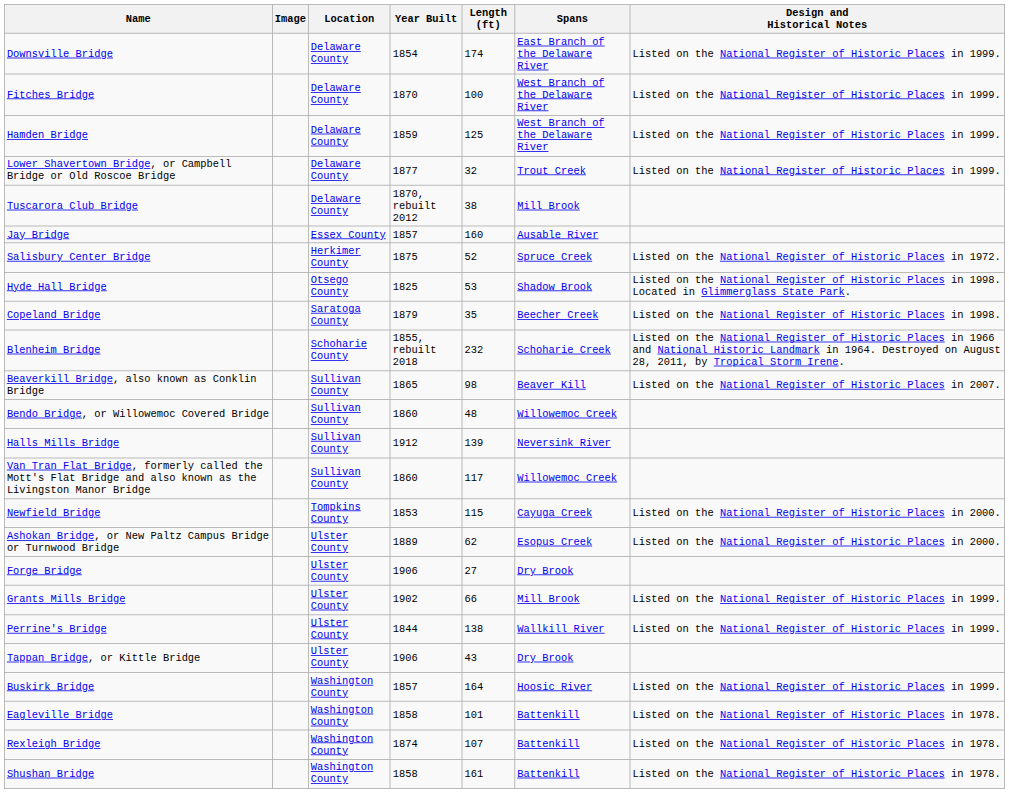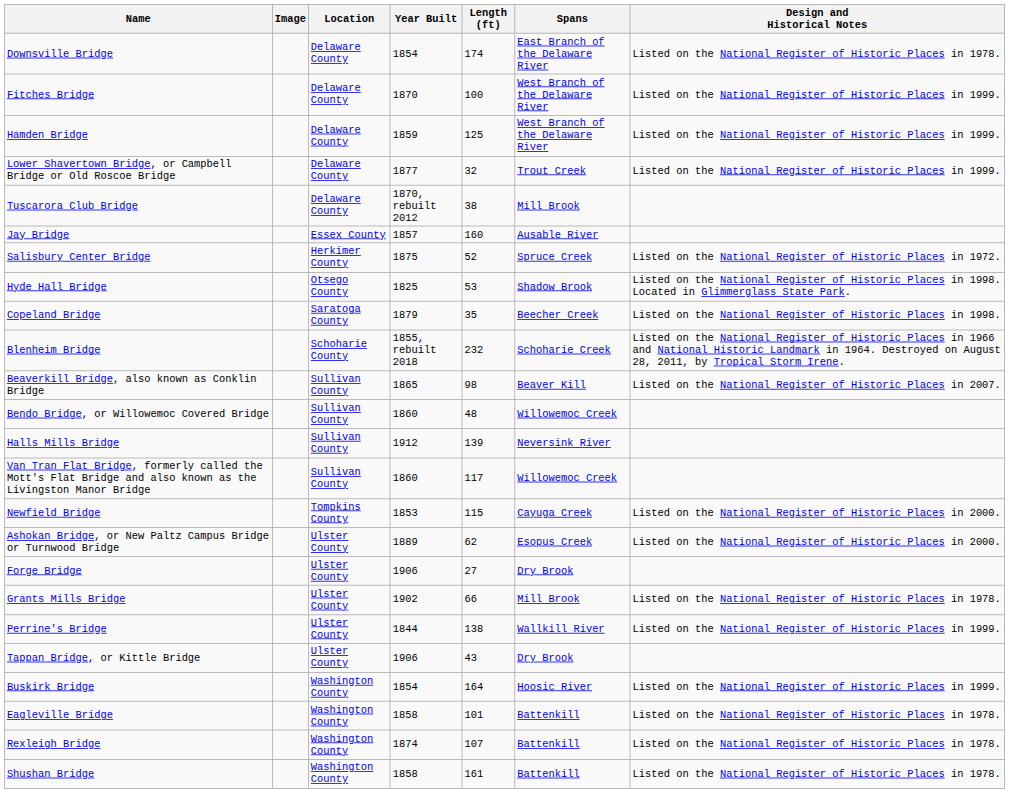Downsville Bridge | Design and Historical Notes: Listed on the National Register of Historic Places in 1999. -> Listed on the National Register of Historic Places in 1978.
Grants Mills Bridge | Design and Historical Notes: Listed on the National Register of Historic Places in 1999. -> Listed on the National Register of Historic Places in 1978.
Buskirk Bridge | Year Built: 1857 -> 1854
